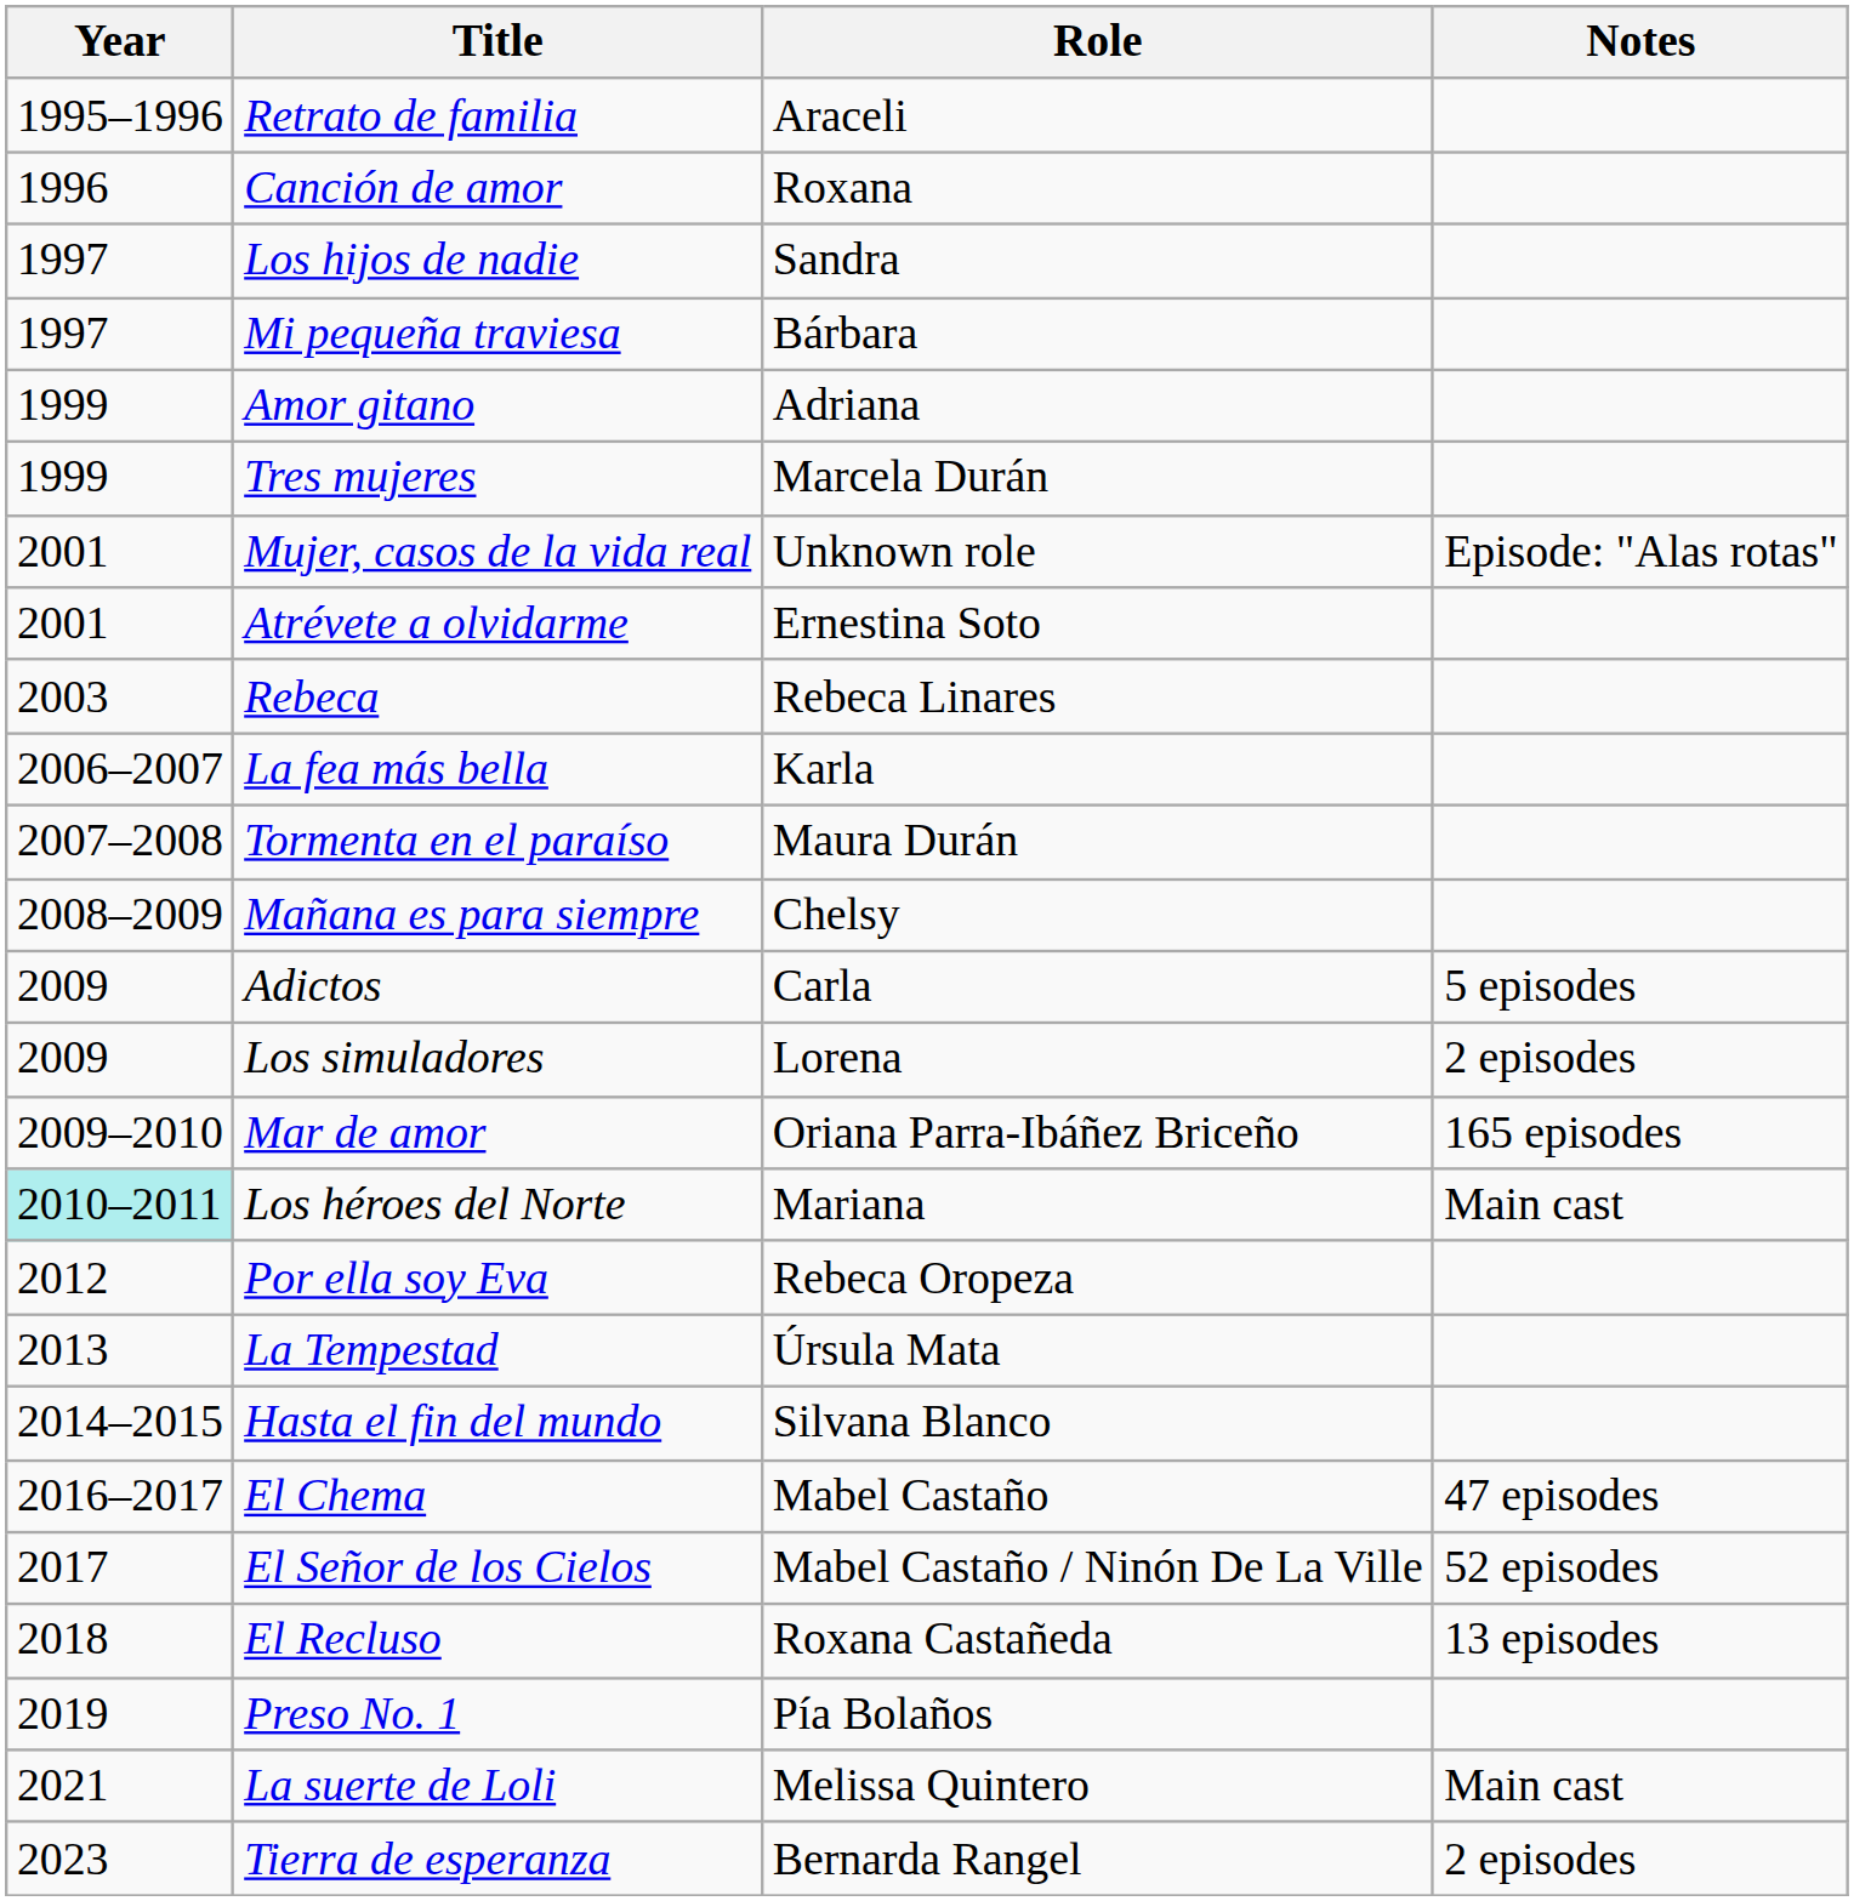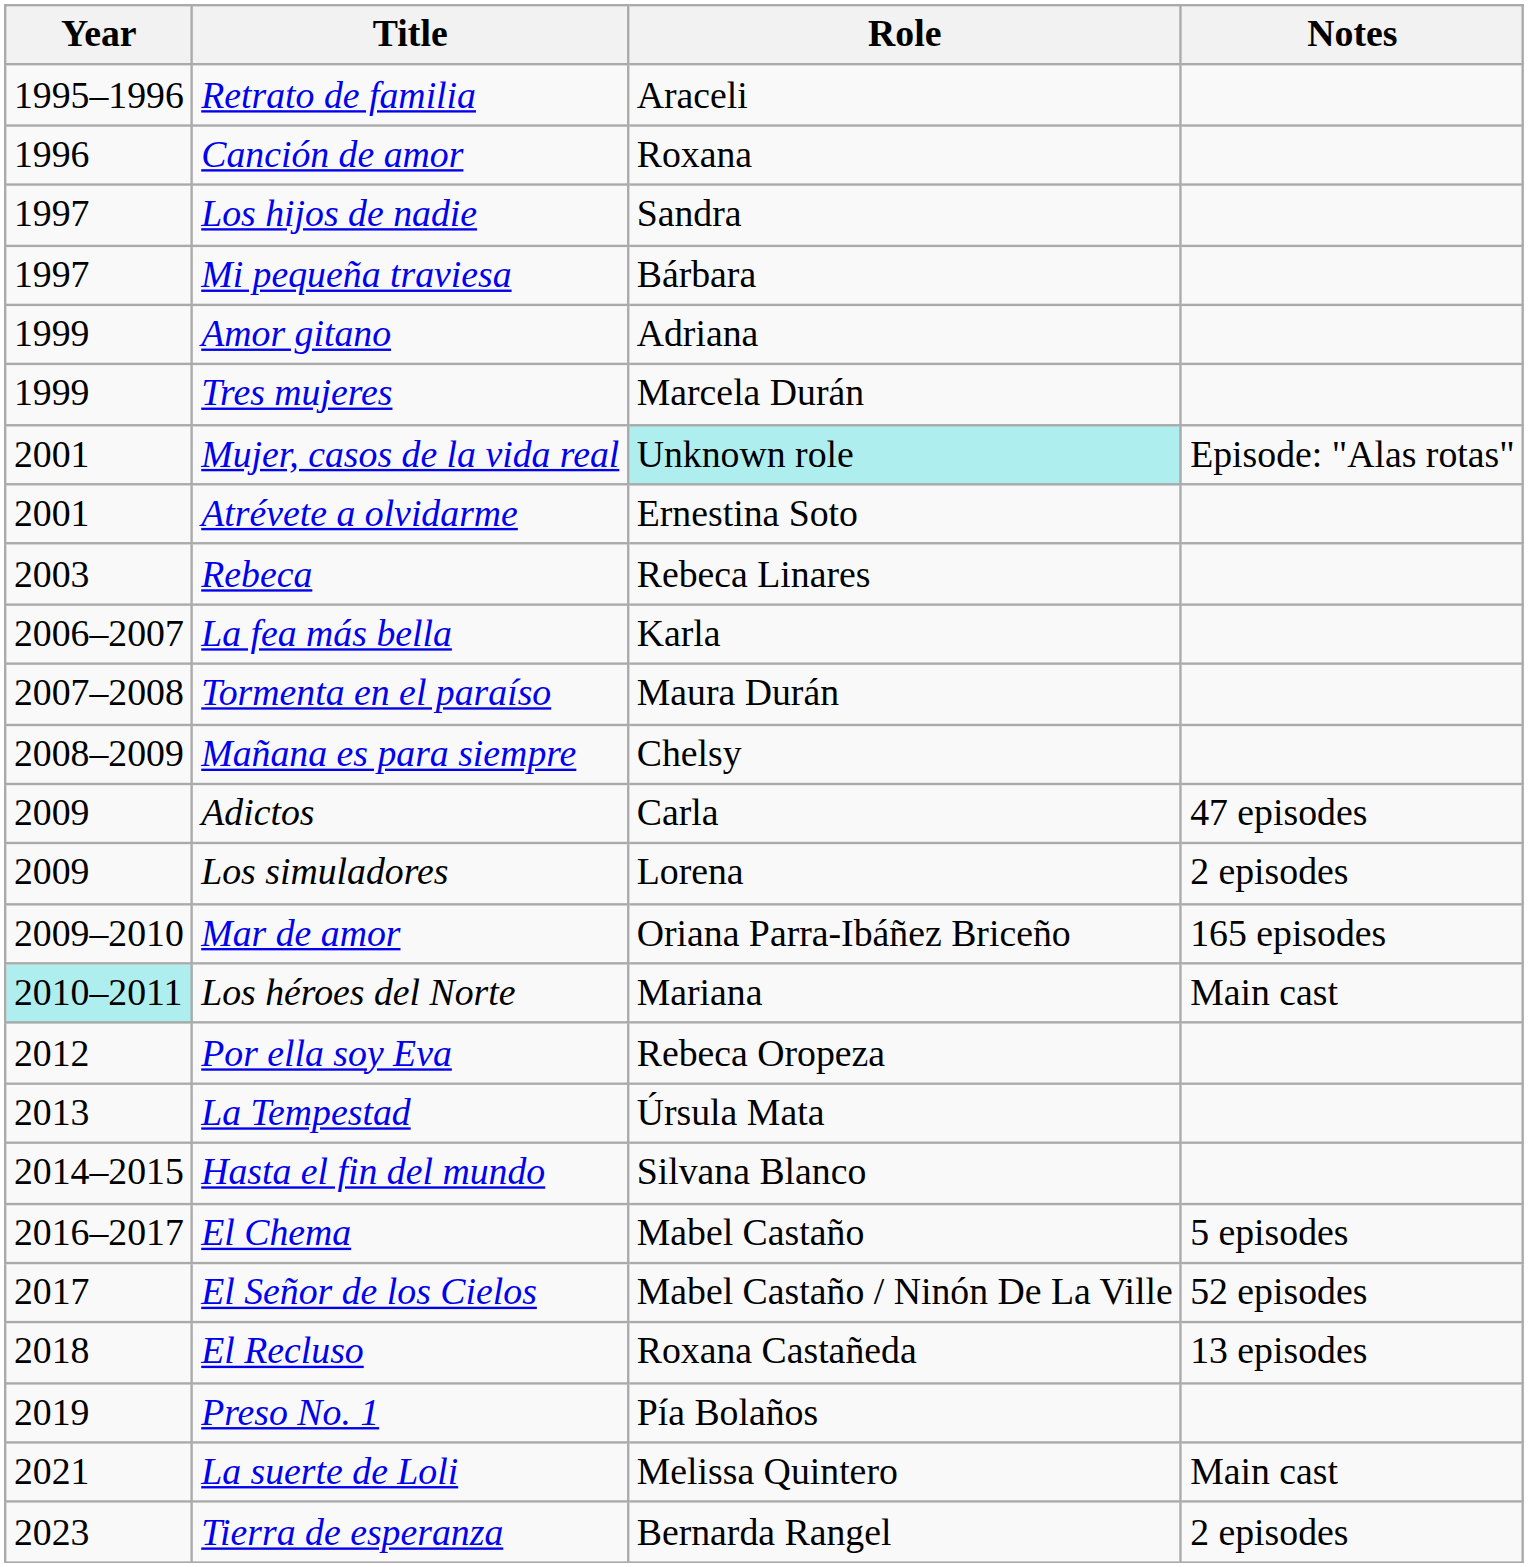Mujer, casos de la vida real | Role: no background -> paleturquoise background
Adictos | Notes: 5 episodes -> 47 episodes
El Chema | Notes: 47 episodes -> 5 episodes
